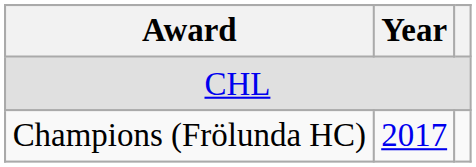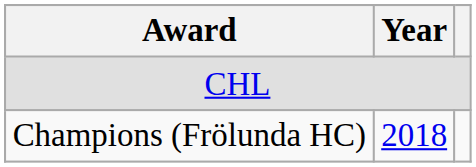Champions (Frölunda HC) | Year: 2017 -> 2018
